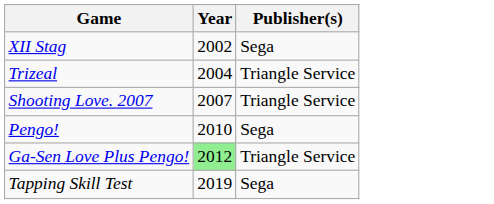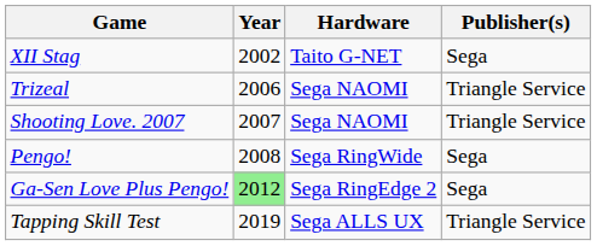+ column: Hardware | Taito G-NET | Sega NAOMI | Sega NAOMI | Sega RingWide | Sega RingEdge 2 | Sega ALLS UX
Trizeal | Year: 2004 -> 2006
Pengo! | Year: 2010 -> 2008
Ga-Sen Love Plus Pengo! | Publisher(s): Triangle Service -> Sega
Tapping Skill Test | Publisher(s): Sega -> Triangle Service
